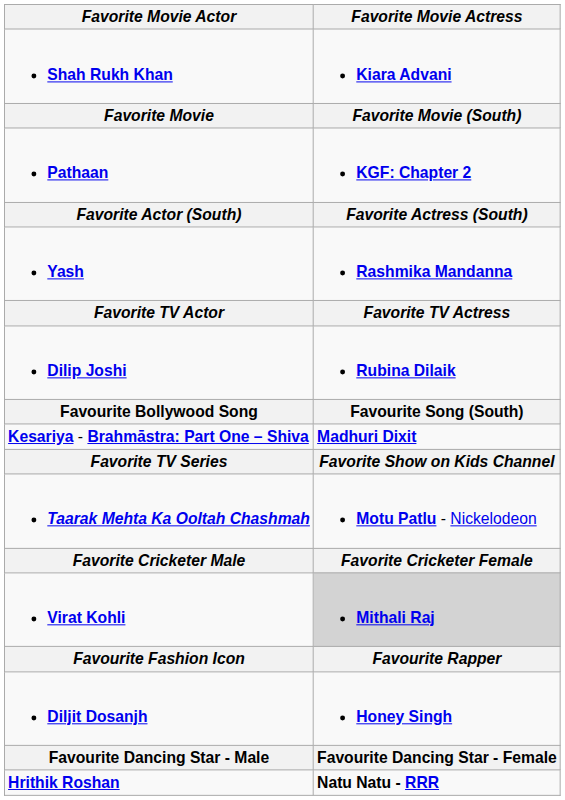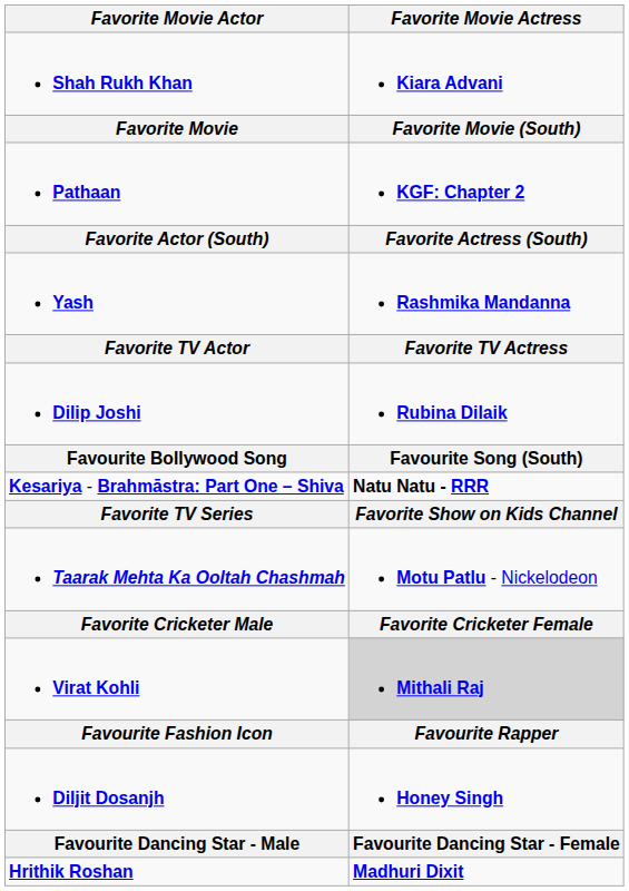Kesariya - Brahmāstra: Part One – Shiva | Favorite Movie Actress: Madhuri Dixit -> Natu Natu - RRR
Hrithik Roshan | Favorite Movie Actress: Natu Natu - RRR -> Madhuri Dixit
